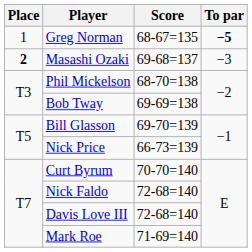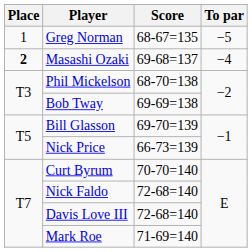Greg Norman | To par: bold -> normal
Masashi Ozaki | To par: −3 -> −4
